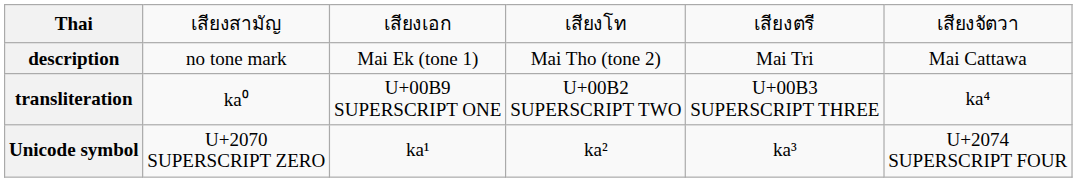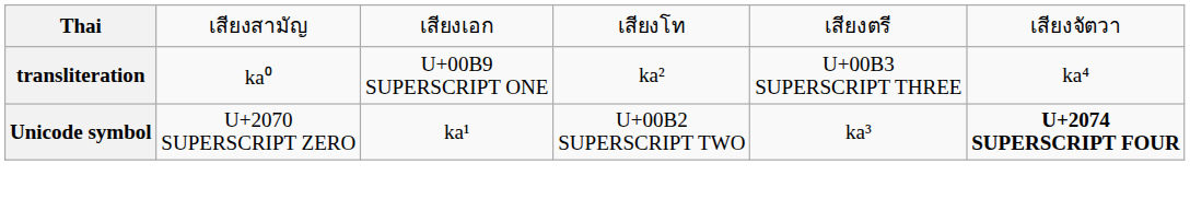- row: description | no tone mark | Mai Ek (tone 1) | Mai Tho (tone 2) | Mai Tri | Mai Cattawa
transliteration | column 4: U+00B2 SUPERSCRIPT TWO -> ka²
Unicode symbol | column 4: ka² -> U+00B2 SUPERSCRIPT TWO
Unicode symbol | column 6: normal -> bold
